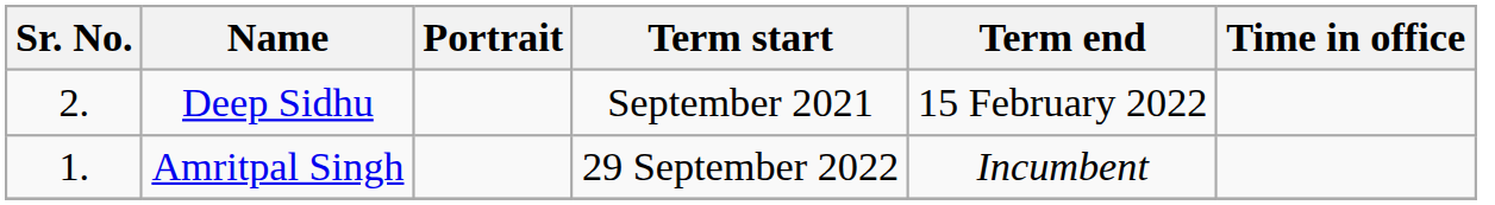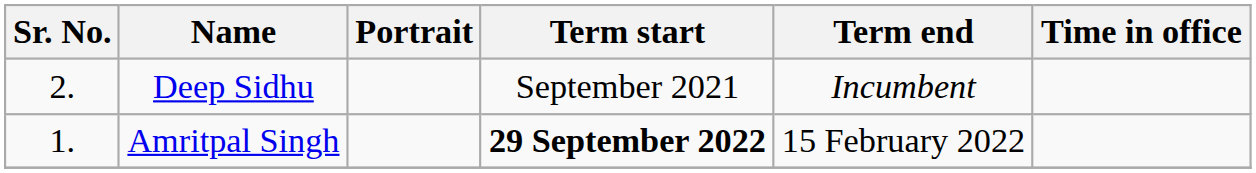Deep Sidhu | Term end: 15 February 2022 -> Incumbent
Amritpal Singh | Term start: normal -> bold
Amritpal Singh | Term end: Incumbent -> 15 February 2022
